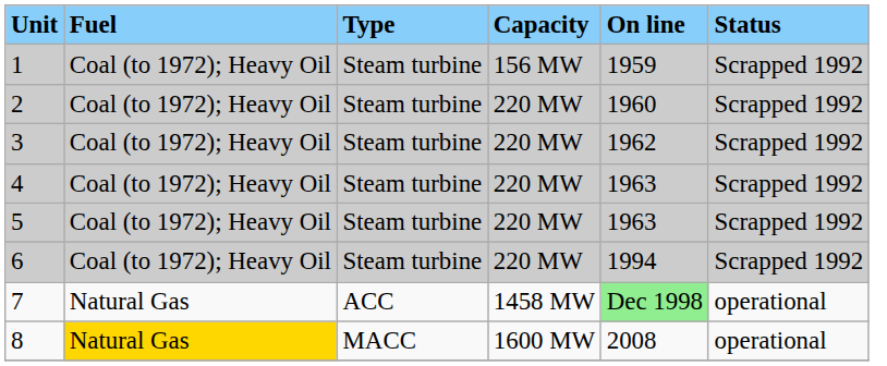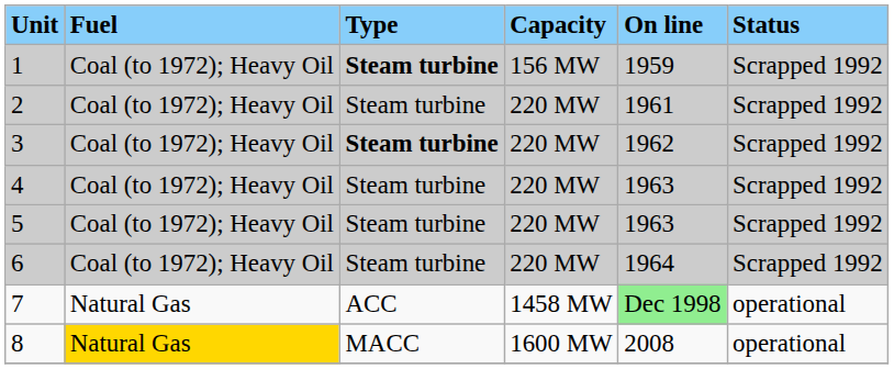1 | Type: normal -> bold
2 | On line: 1960 -> 1961
3 | Type: normal -> bold
6 | On line: 1994 -> 1964
